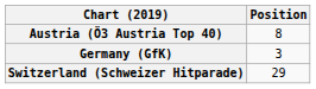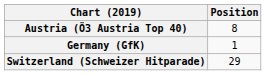Germany (GfK) | Position: 3 -> 1
